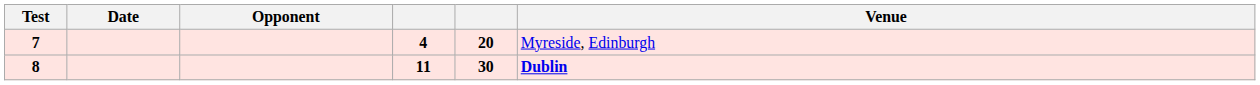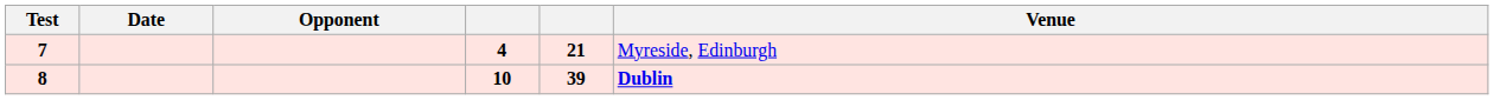7 | column 5: 20 -> 21
8 | column 4: 11 -> 10
8 | column 5: 30 -> 39
